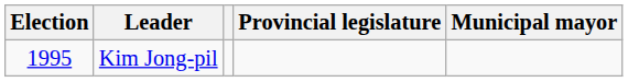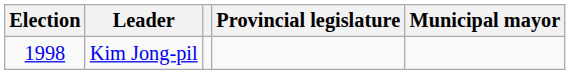Kim Jong-pil | Election: 1995 -> 1998
